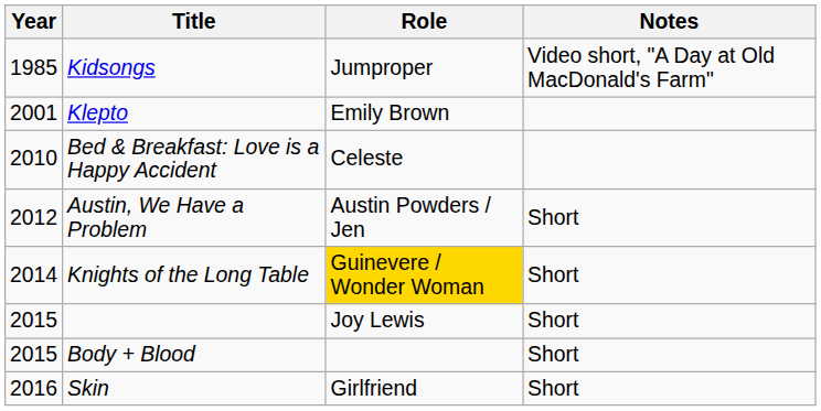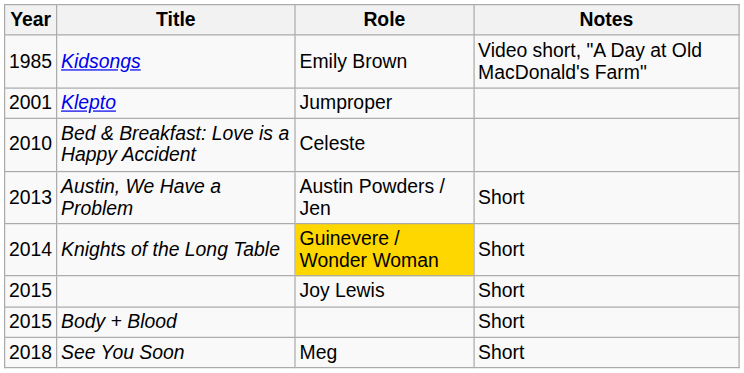Kidsongs | Role: Jumproper -> Emily Brown
Klepto | Role: Emily Brown -> Jumproper
Austin, We Have a Problem | Year: 2012 -> 2013
- row: 2016 | Skin | Girlfriend | Short
+ row: 2018 | See You Soon | Meg | Short
